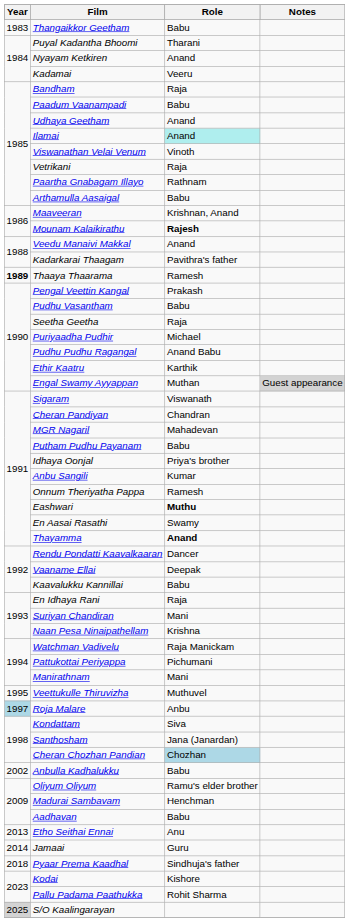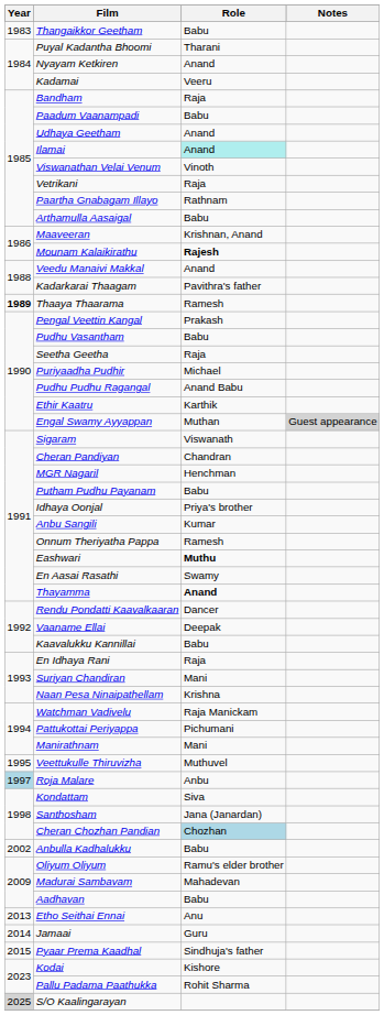MGR Nagaril | Role: Mahadevan -> Henchman
Madurai Sambavam | Role: Henchman -> Mahadevan
Pyaar Prema Kaadhal | Year: 2018 -> 2015
